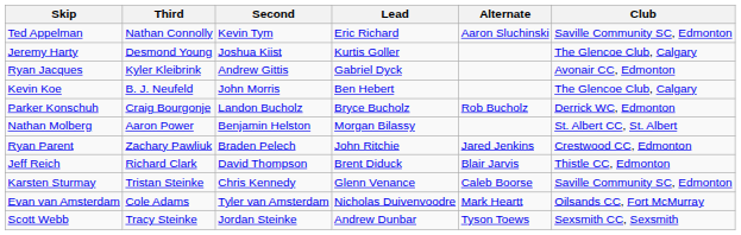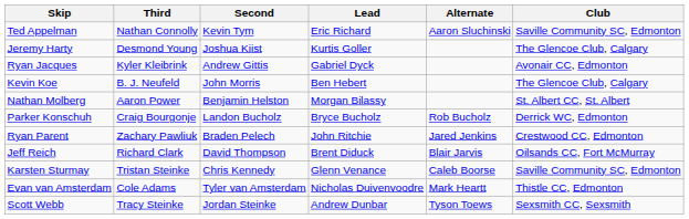rows swapped: Parker Konschuh <-> Nathan Molberg
Jeff Reich | Club: Thistle CC, Edmonton -> Oilsands CC, Fort McMurray
Evan van Amsterdam | Club: Oilsands CC, Fort McMurray -> Thistle CC, Edmonton
